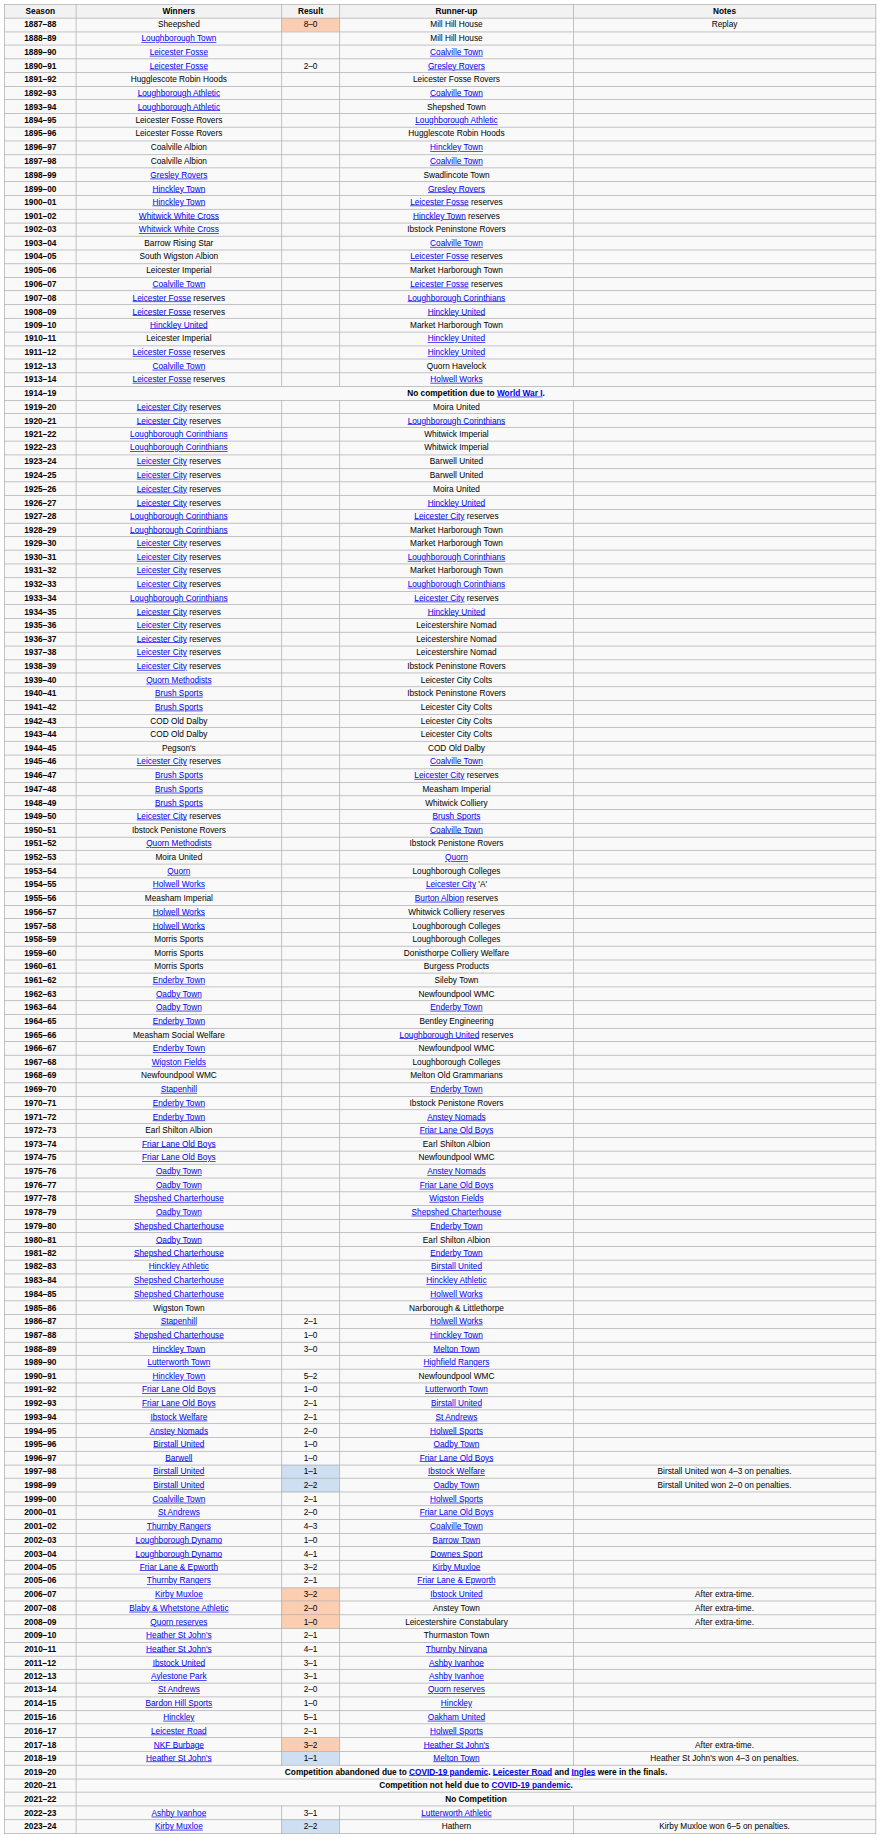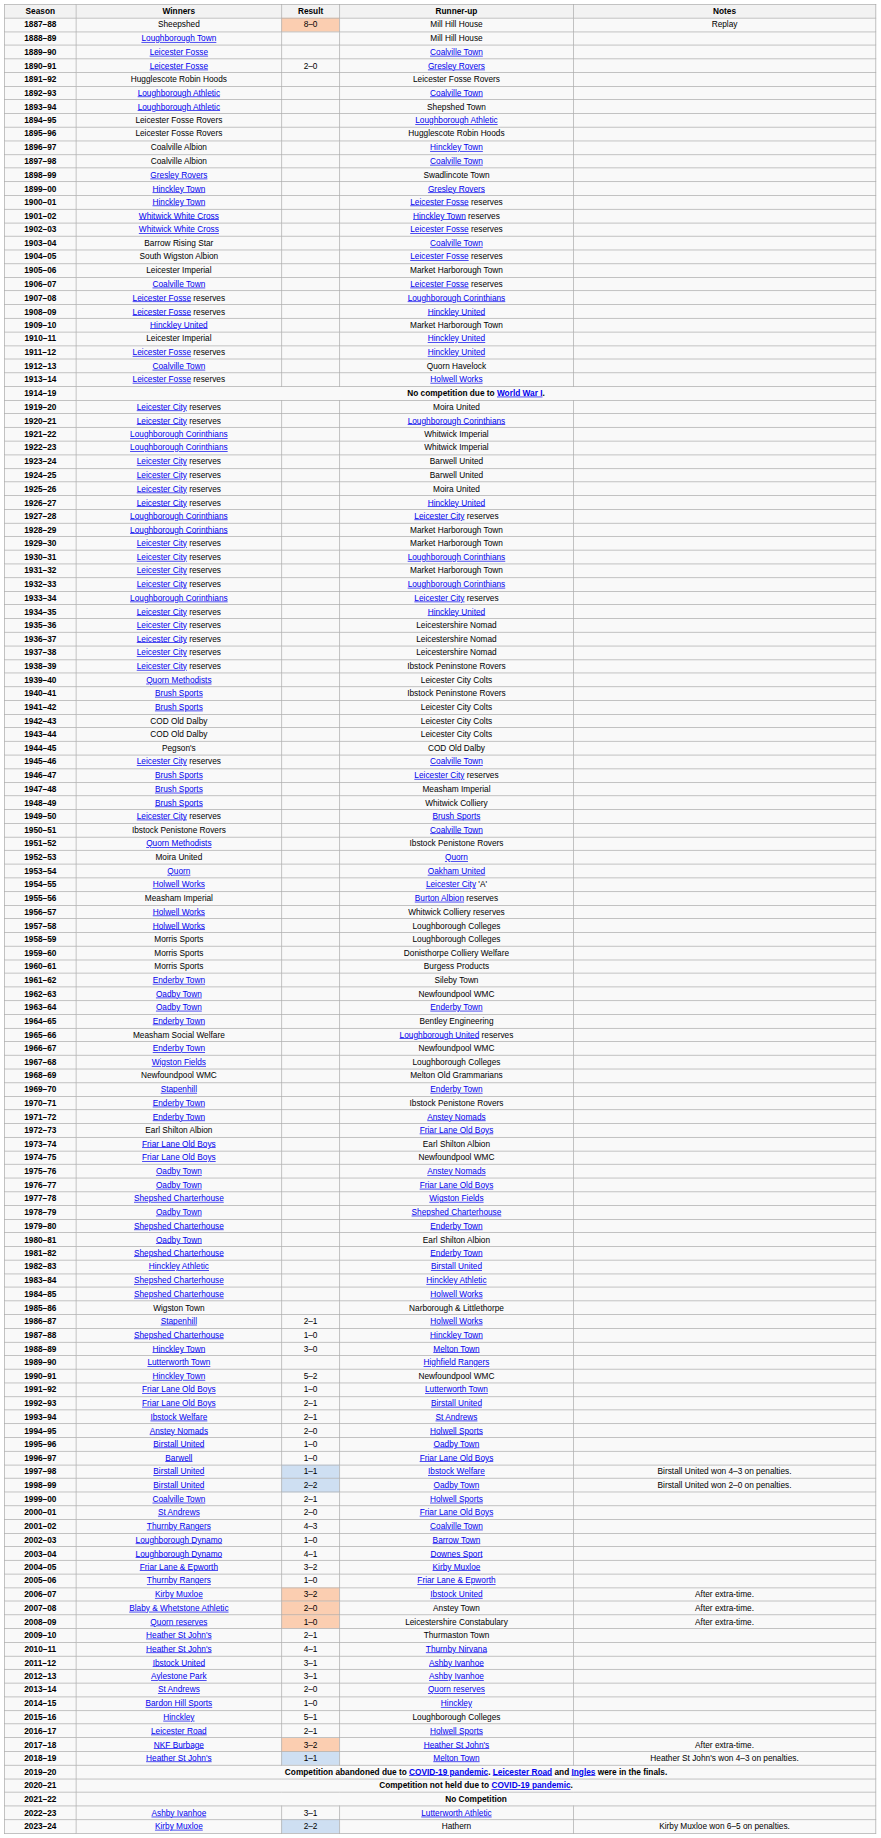1902–03 | Runner-up: Ibstock Peninstone Rovers -> Leicester Fosse reserves
1953–54 | Runner-up: Loughborough Colleges -> Oakham United
2005–06 | Result: 2–1 -> 1–0
2015–16 | Runner-up: Oakham United -> Loughborough Colleges
